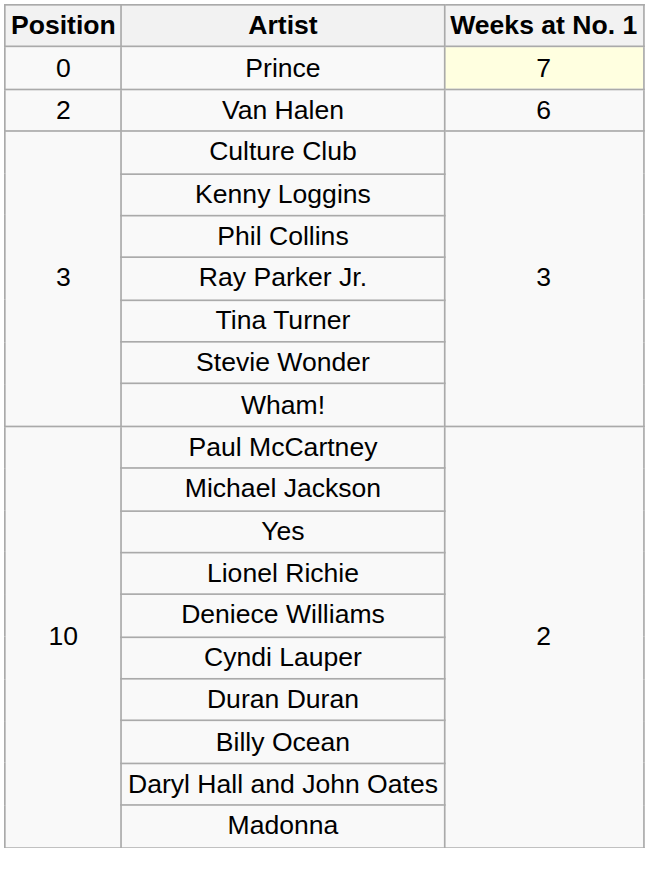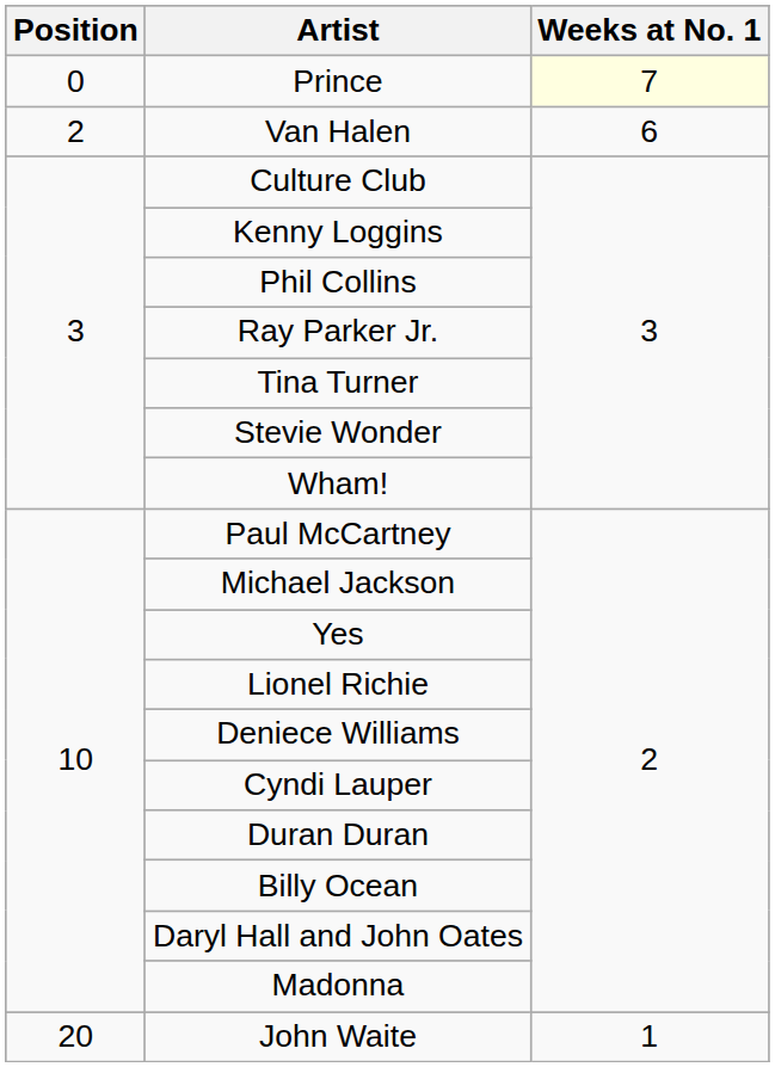+ row: 20 | John Waite | 1
